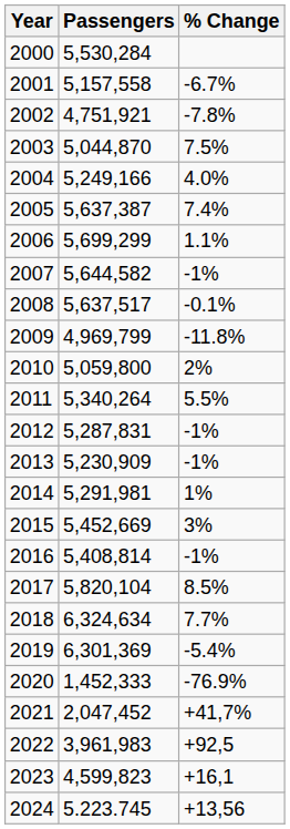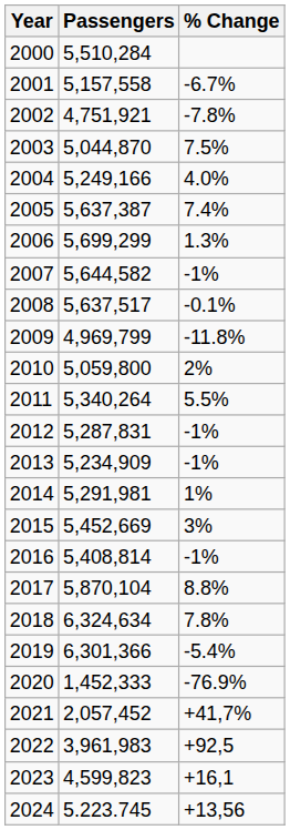2000 | Passengers: 5,530,284 -> 5,510,284
2006 | % Change: 1.1% -> 1.3%
2013 | Passengers: 5,230,909 -> 5,234,909
2017 | Passengers: 5,820,104 -> 5,870,104
2017 | % Change: 8.5% -> 8.8%
2018 | % Change: 7.7% -> 7.8%
2019 | Passengers: 6,301,369 -> 6,301,366
2021 | Passengers: 2,047,452 -> 2,057,452
